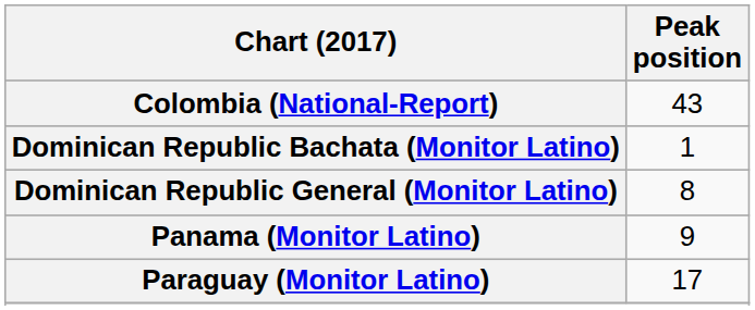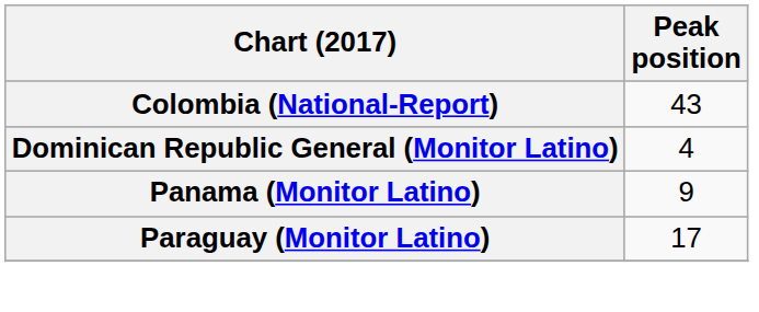- row: Dominican Republic Bachata (Monitor Latino) | 1
Dominican Republic General (Monitor Latino) | Peak position: 8 -> 4
